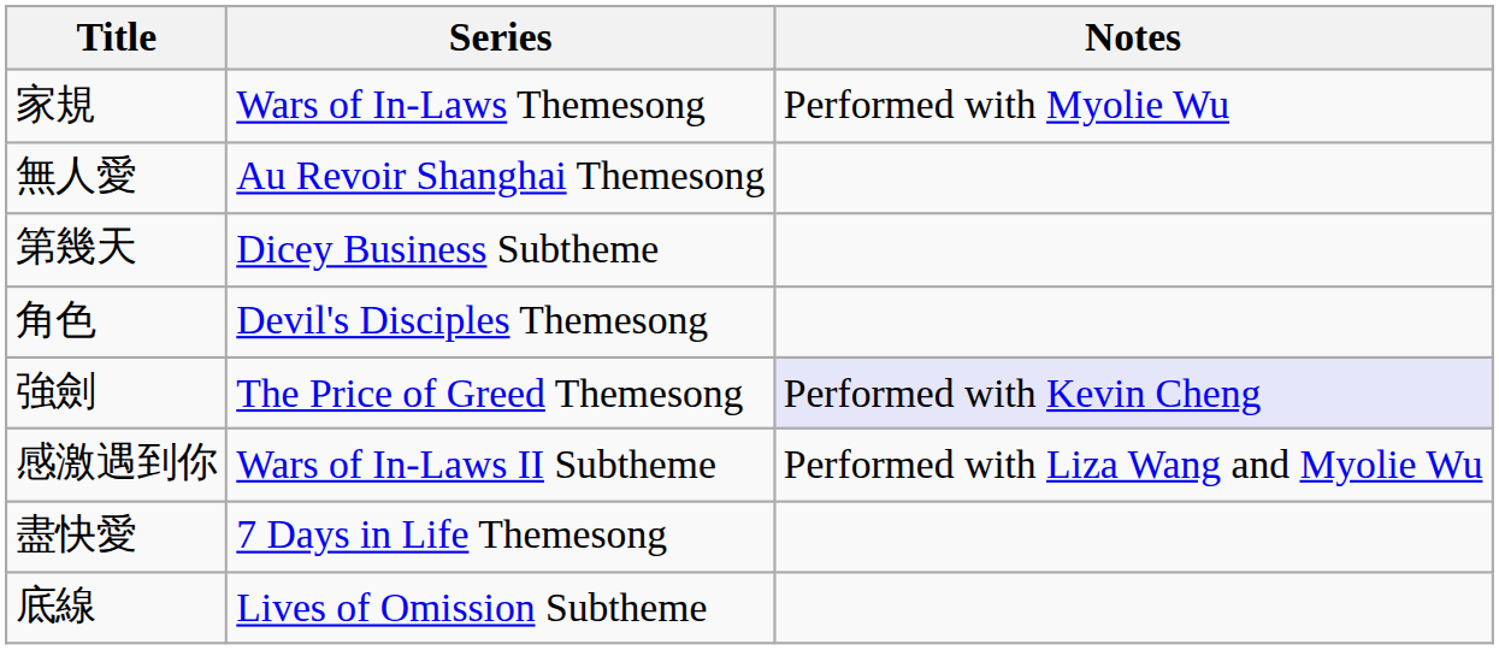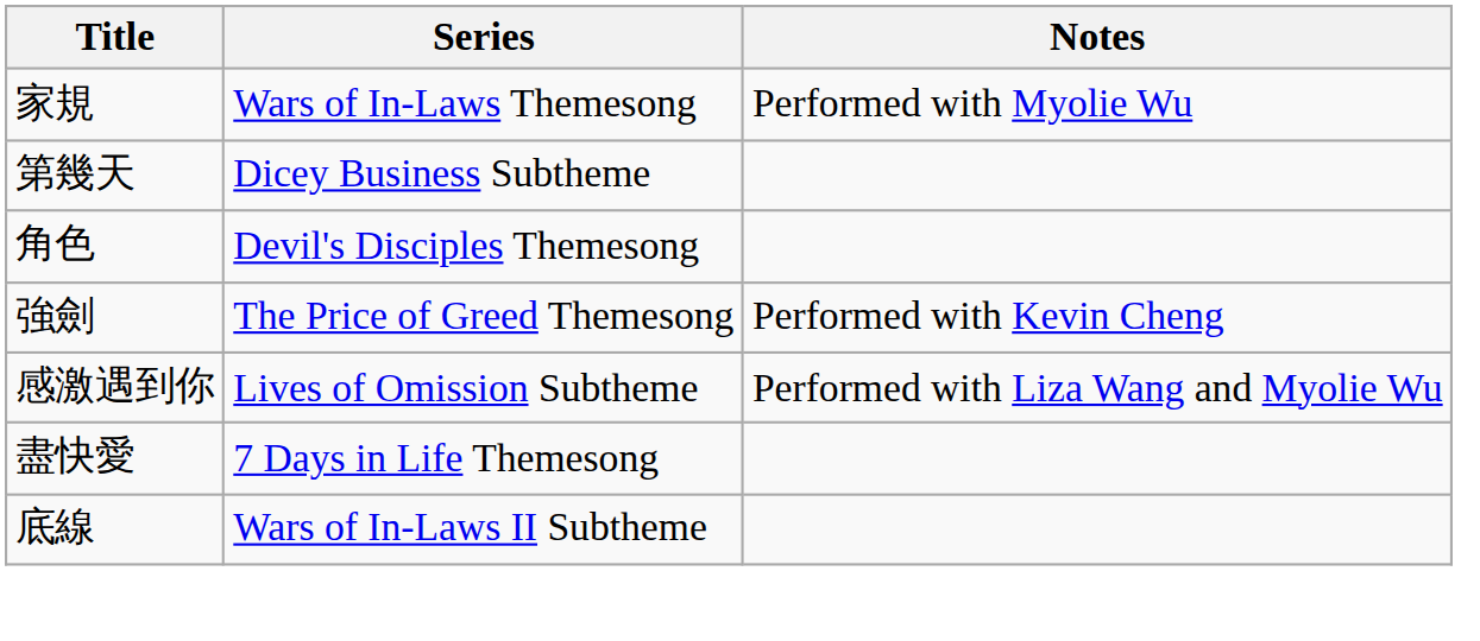- row: 無人愛 | Au Revoir Shanghai Themesong
強劍 | Notes: lavender background -> no background
感激遇到你 | Series: Wars of In-Laws II Subtheme -> Lives of Omission Subtheme
底線 | Series: Lives of Omission Subtheme -> Wars of In-Laws II Subtheme
